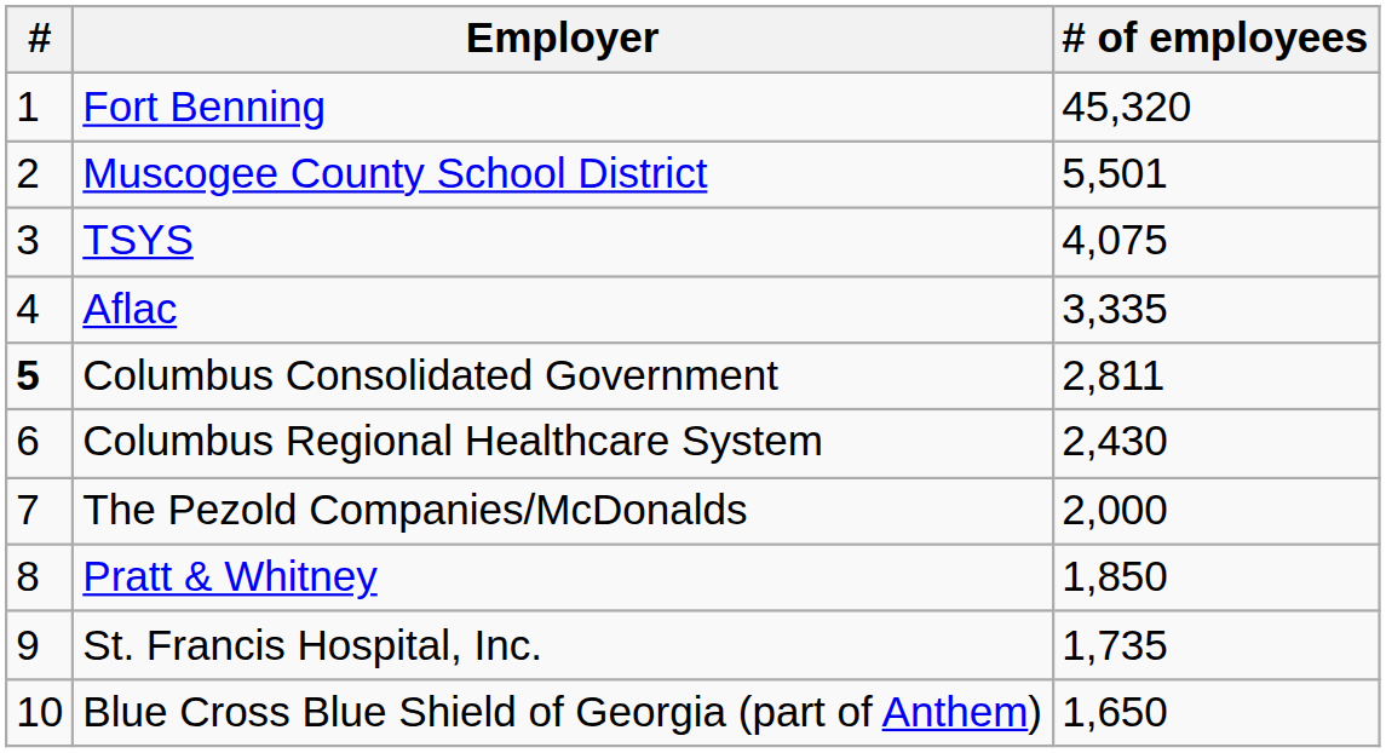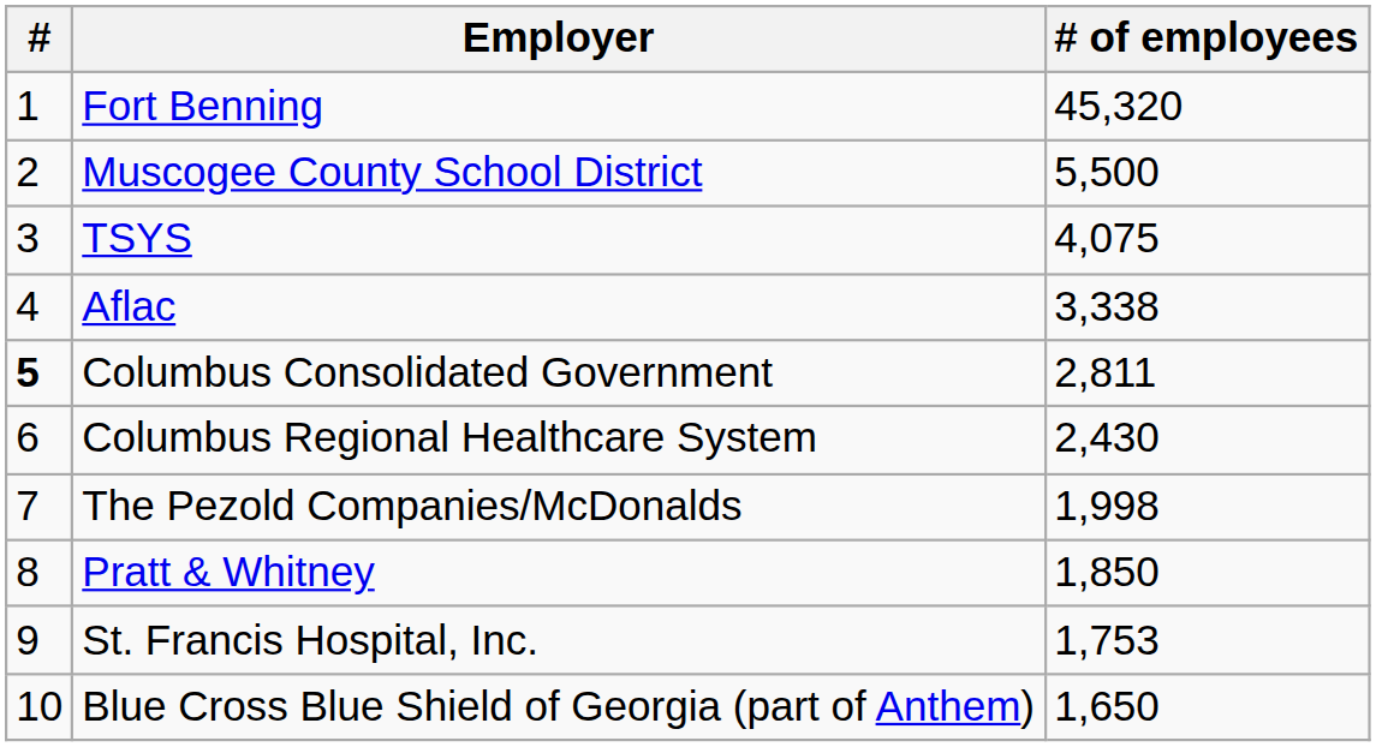Muscogee County School District | # of employees: 5,501 -> 5,500
Aflac | # of employees: 3,335 -> 3,338
The Pezold Companies/McDonalds | # of employees: 2,000 -> 1,998
St. Francis Hospital, Inc. | # of employees: 1,735 -> 1,753
